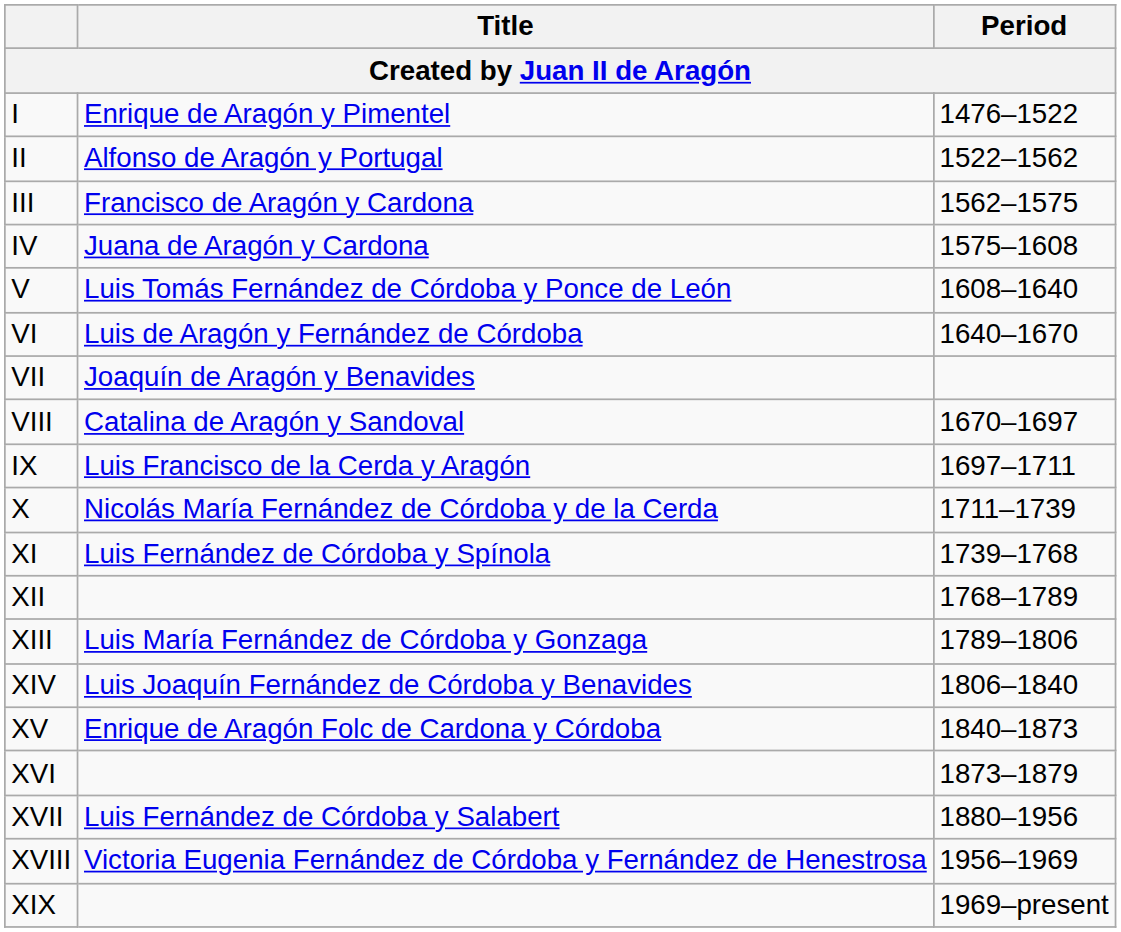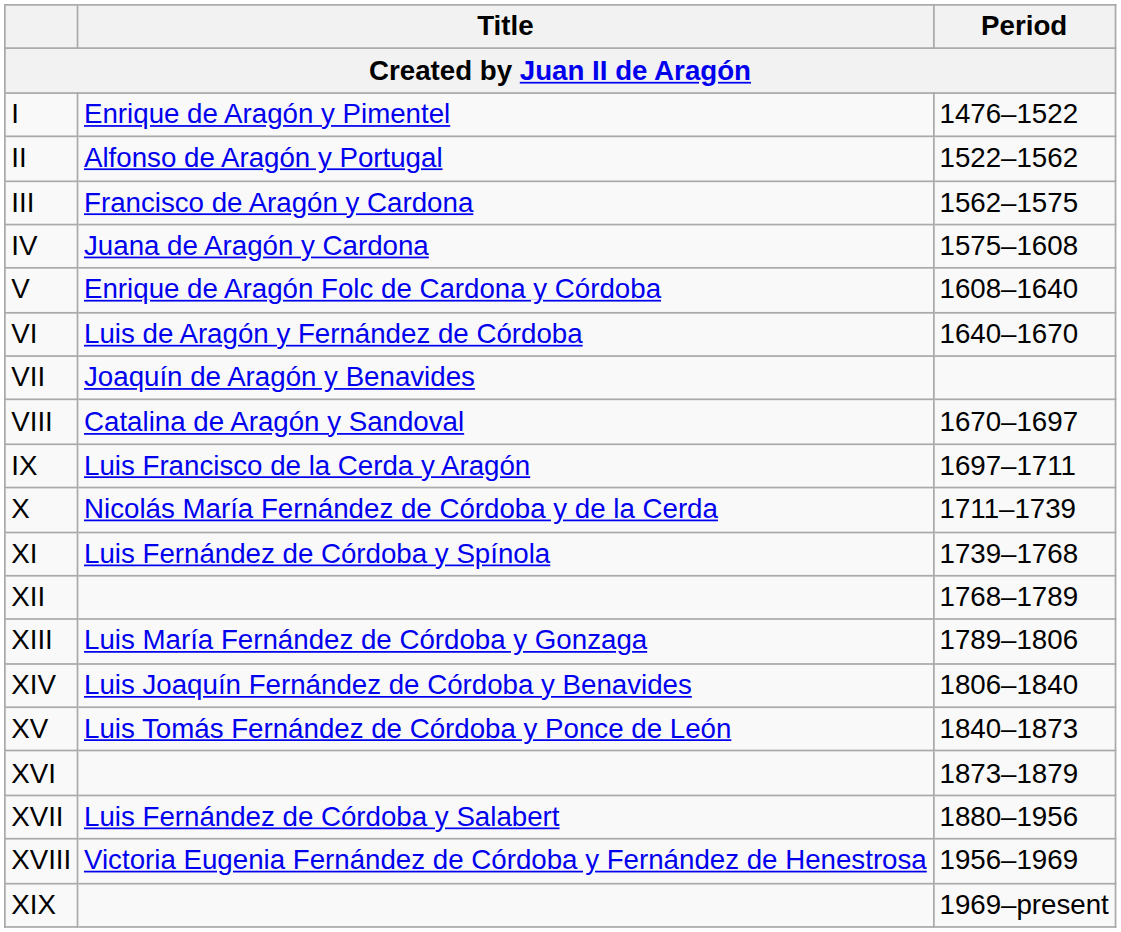V | Title: Luis Tomás Fernández de Córdoba y Ponce de León -> Enrique de Aragón Folc de Cardona y Córdoba
XV | Title: Enrique de Aragón Folc de Cardona y Córdoba -> Luis Tomás Fernández de Córdoba y Ponce de León
